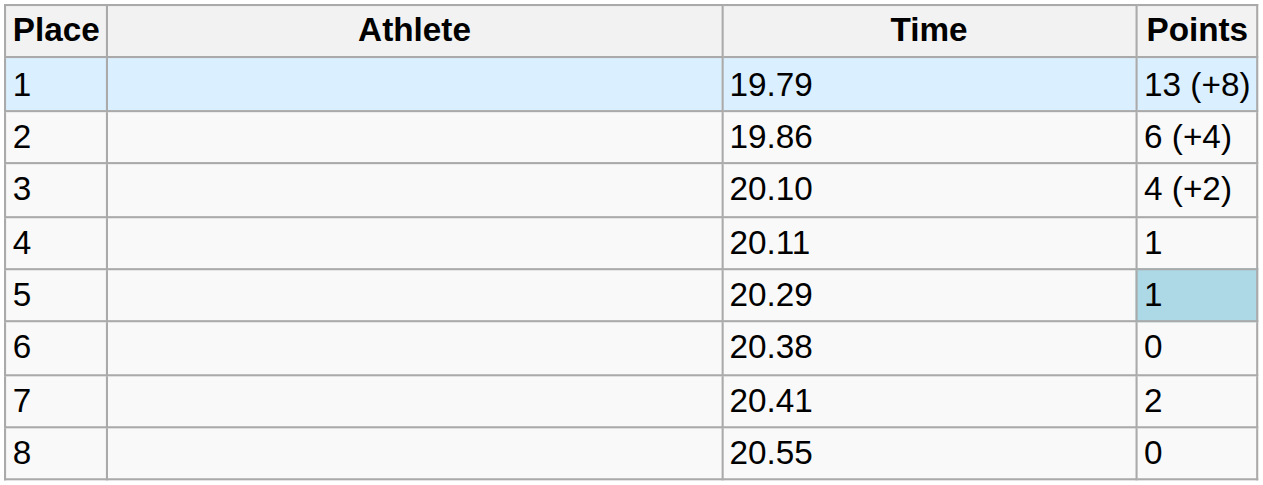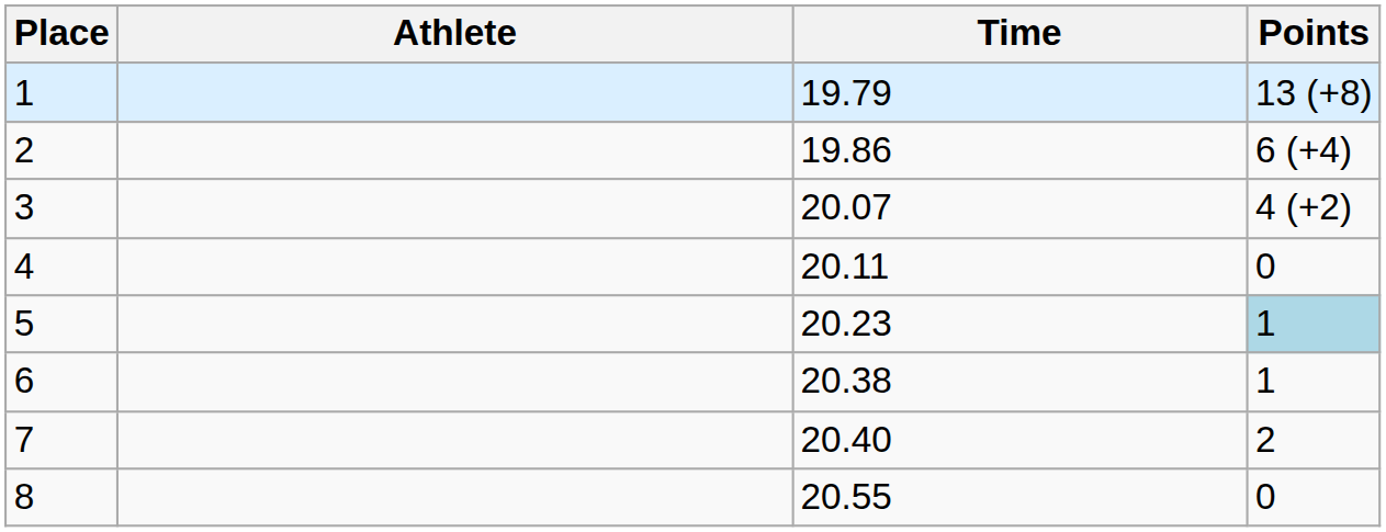3 | Time: 20.10 -> 20.07
4 | Points: 1 -> 0
5 | Time: 20.29 -> 20.23
6 | Points: 0 -> 1
7 | Time: 20.41 -> 20.40
